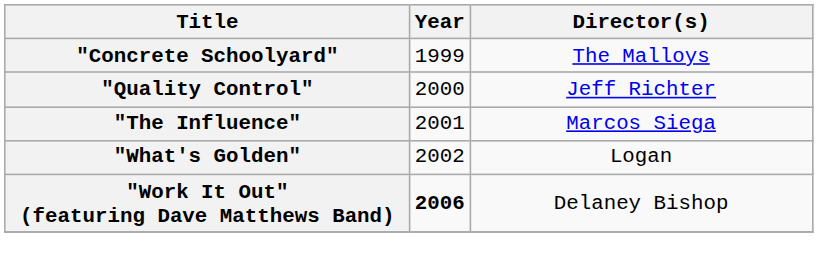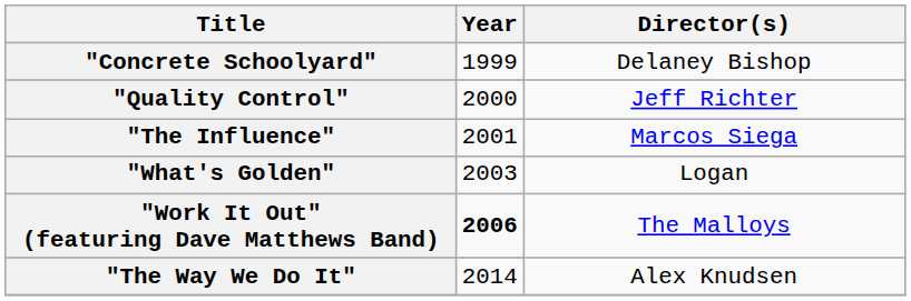"Concrete Schoolyard" | Director(s): The Malloys -> Delaney Bishop
"What's Golden" | Year: 2002 -> 2003
"Work It Out" (featuring Dave Matthews Band) | Director(s): Delaney Bishop -> The Malloys
+ row: "The Way We Do It" | 2014 | Alex Knudsen
